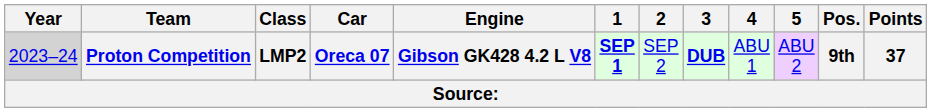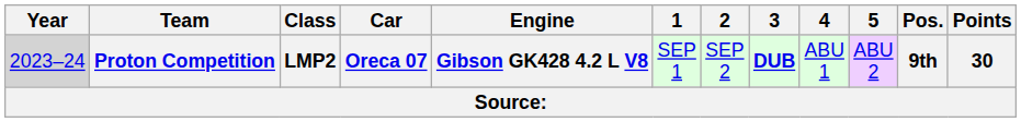Proton Competition | 1: bold -> normal
Proton Competition | Points: 37 -> 30
